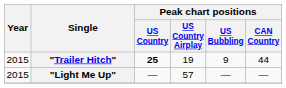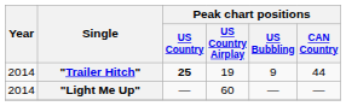"Trailer Hitch" | Year: 2015 -> 2014
"Light Me Up" | Year: 2015 -> 2014
"Light Me Up" | Peak chart positions / US Country Airplay: 57 -> 60
